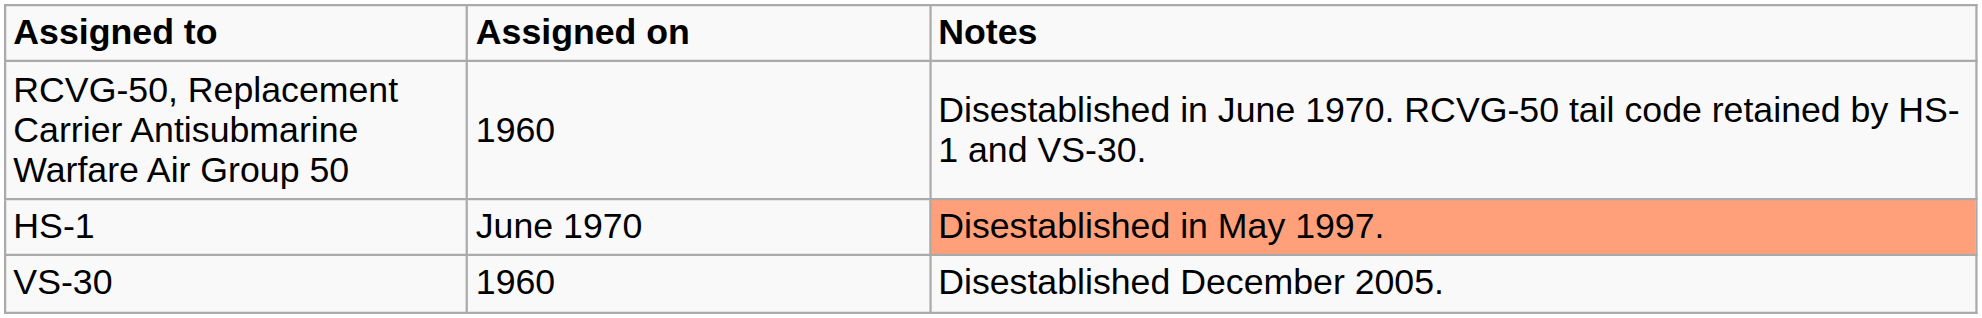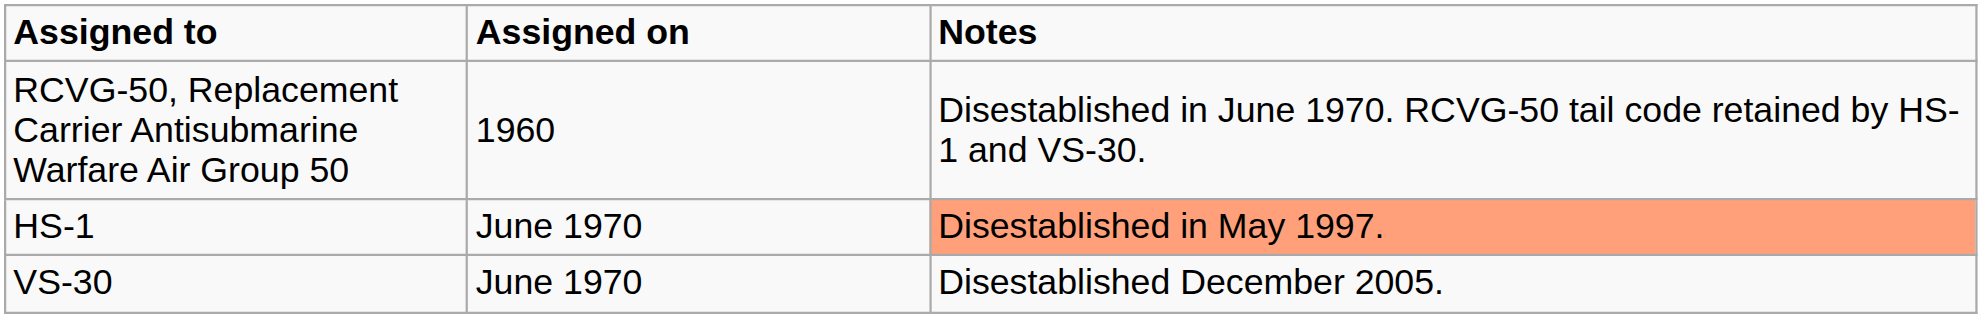VS-30 | Assigned on: 1960 -> June 1970
